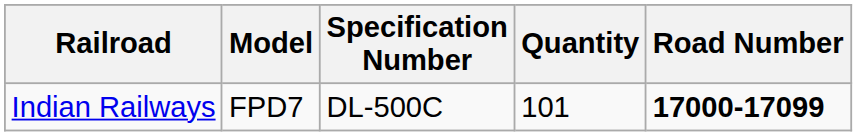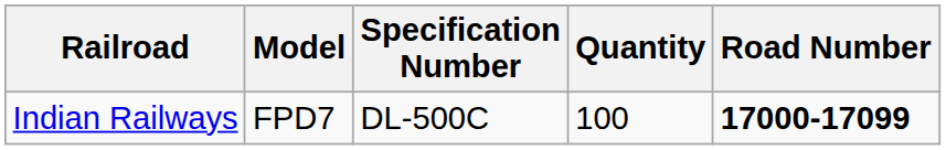Indian Railways | Quantity: 101 -> 100
